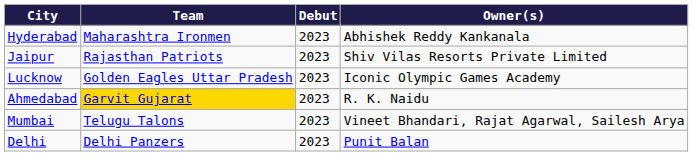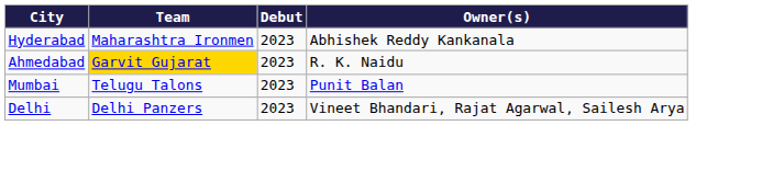- row: Jaipur | Rajasthan Patriots | 2023 | Shiv Vilas Resorts Private Limited
- row: Lucknow | Golden Eagles Uttar Pradesh | 2023 | Iconic Olympic Games Academy
Mumbai | Owner(s): Vineet Bhandari, Rajat Agarwal, Sailesh Arya -> Punit Balan
Delhi | Owner(s): Punit Balan -> Vineet Bhandari, Rajat Agarwal, Sailesh Arya
